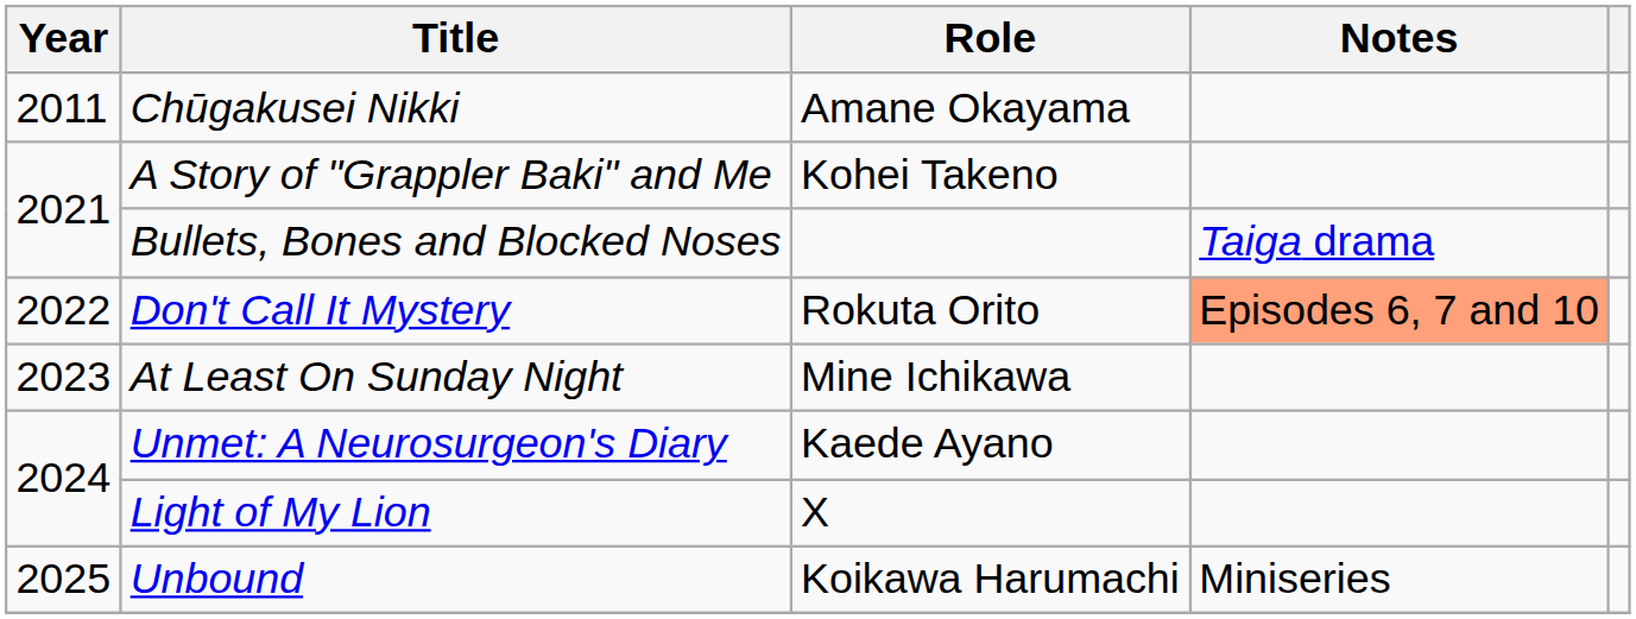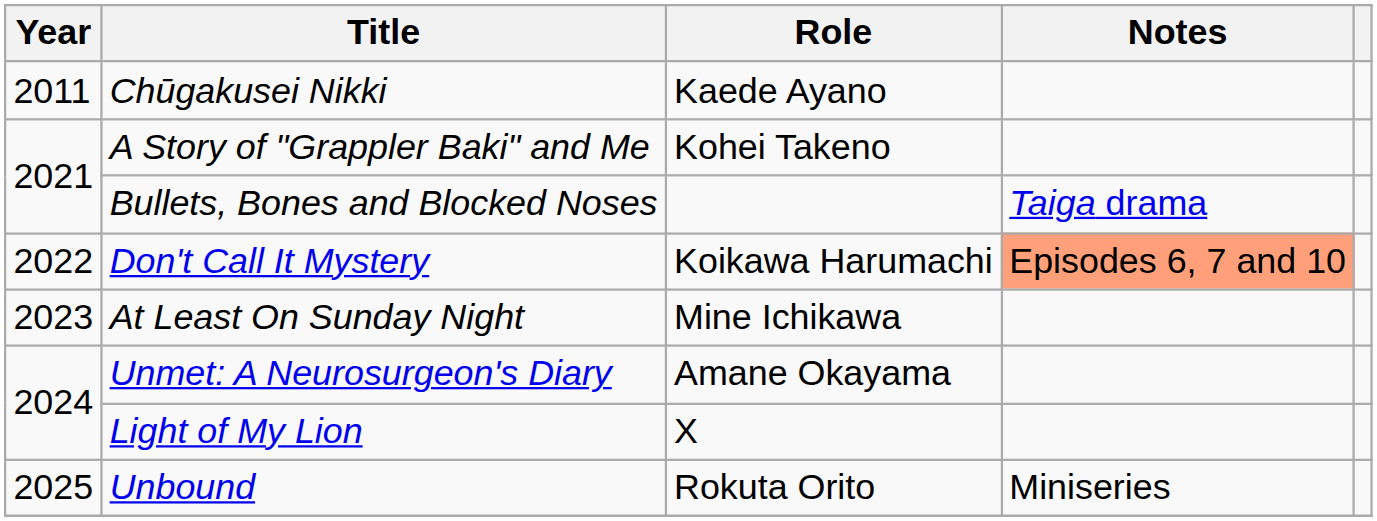Chūgakusei Nikki | Role: Amane Okayama -> Kaede Ayano
Don't Call It Mystery | Role: Rokuta Orito -> Koikawa Harumachi
Unmet: A Neurosurgeon's Diary | Role: Kaede Ayano -> Amane Okayama
Unbound | Role: Koikawa Harumachi -> Rokuta Orito
